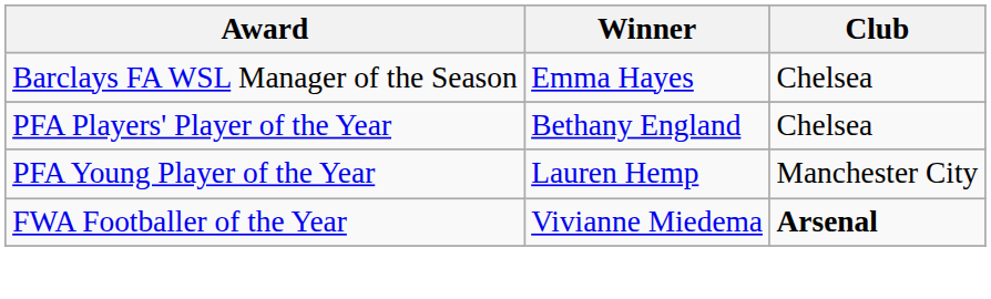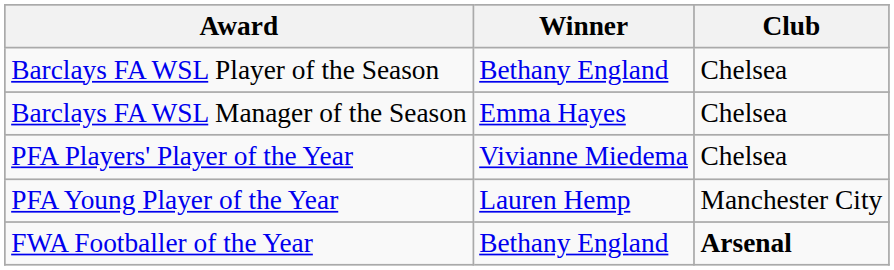+ row: Barclays FA WSL Player of the Season | Bethany England | Chelsea
PFA Players' Player of the Year | Winner: Bethany England -> Vivianne Miedema
FWA Footballer of the Year | Winner: Vivianne Miedema -> Bethany England
